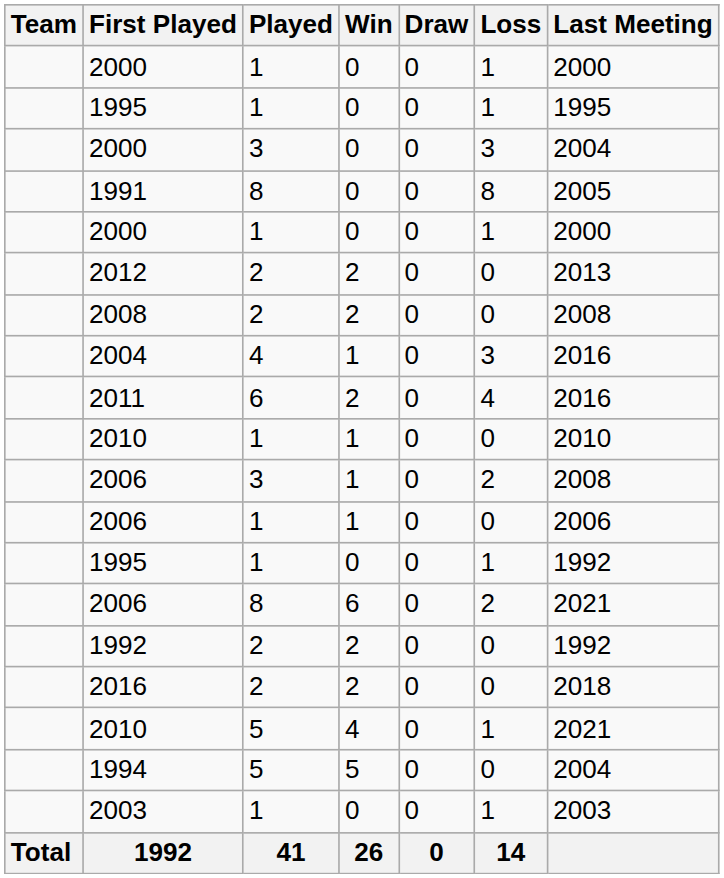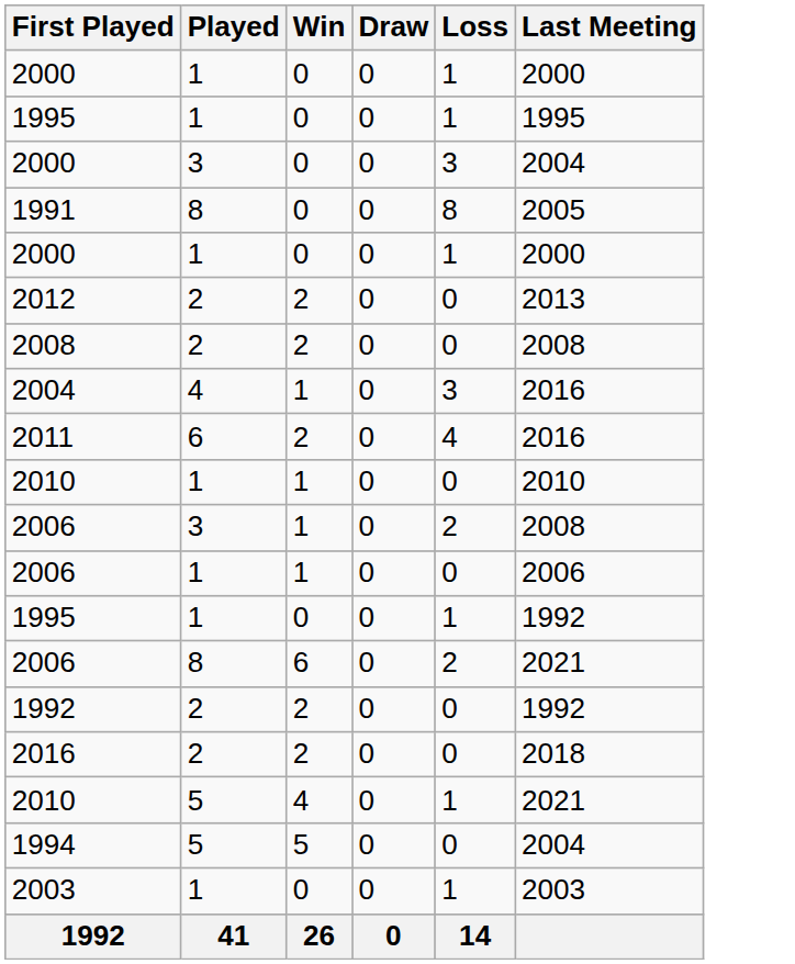- column: Team | Total
